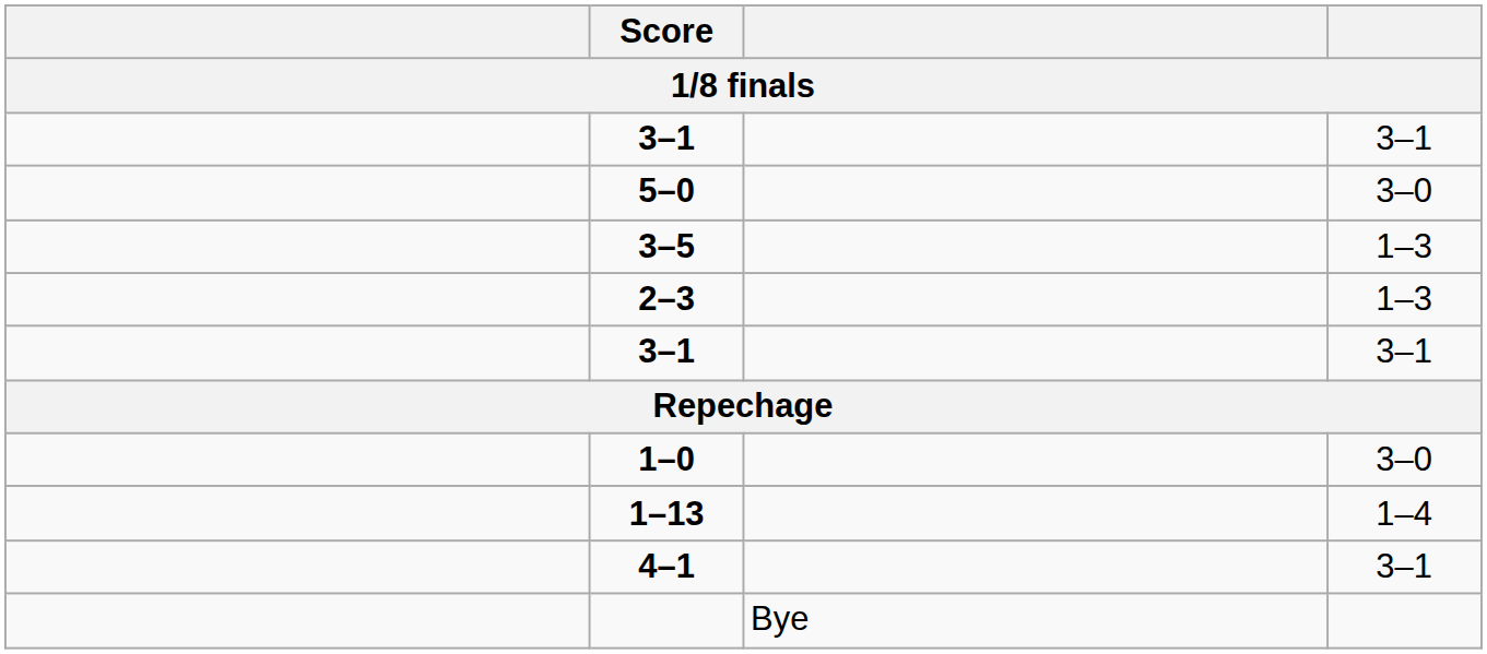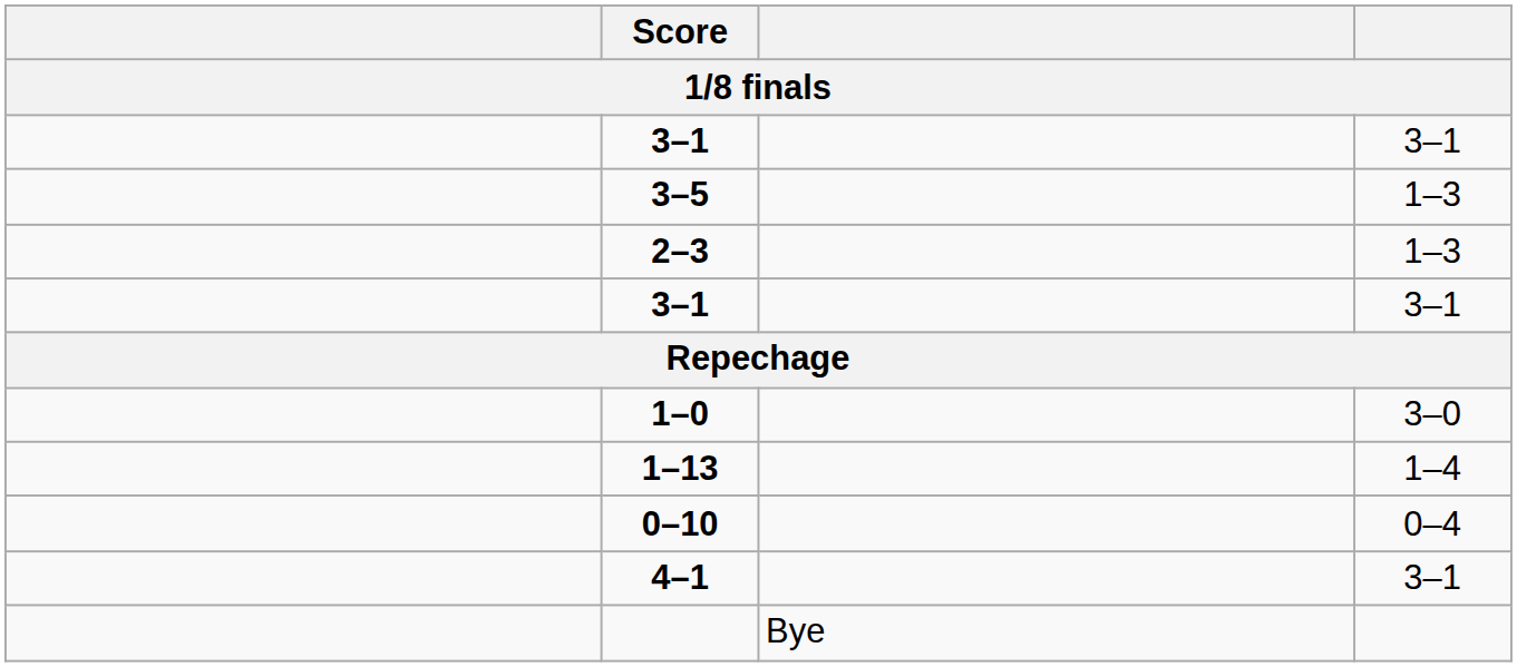- row: 5–0 | 3–0
+ row: 0–10 | 0–4
